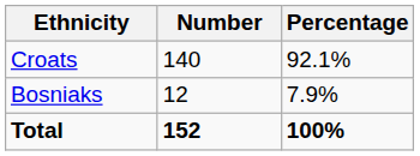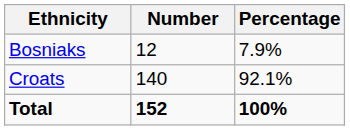rows swapped: Croats <-> Bosniaks
